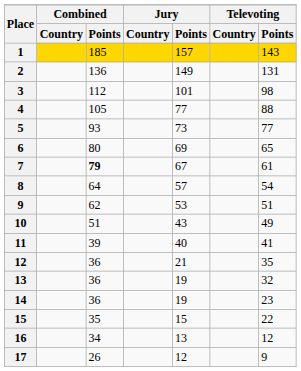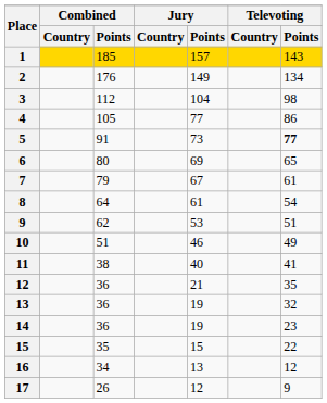2 | Combined / Points: 136 -> 176
2 | Televoting / Points: 131 -> 134
3 | Jury / Points: 101 -> 104
4 | Televoting / Points: 88 -> 86
5 | Combined / Points: 93 -> 91
5 | Televoting / Points: normal -> bold
7 | Combined / Points: bold -> normal
8 | Jury / Points: 57 -> 61
10 | Jury / Points: 43 -> 46
11 | Combined / Points: 39 -> 38
